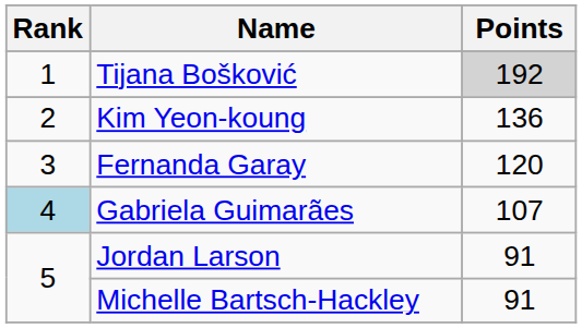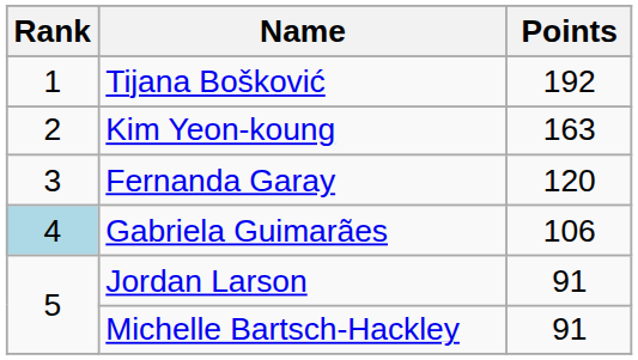Tijana Bošković | Points: lightgrey background -> no background
Kim Yeon-koung | Points: 136 -> 163
Gabriela Guimarães | Points: 107 -> 106
